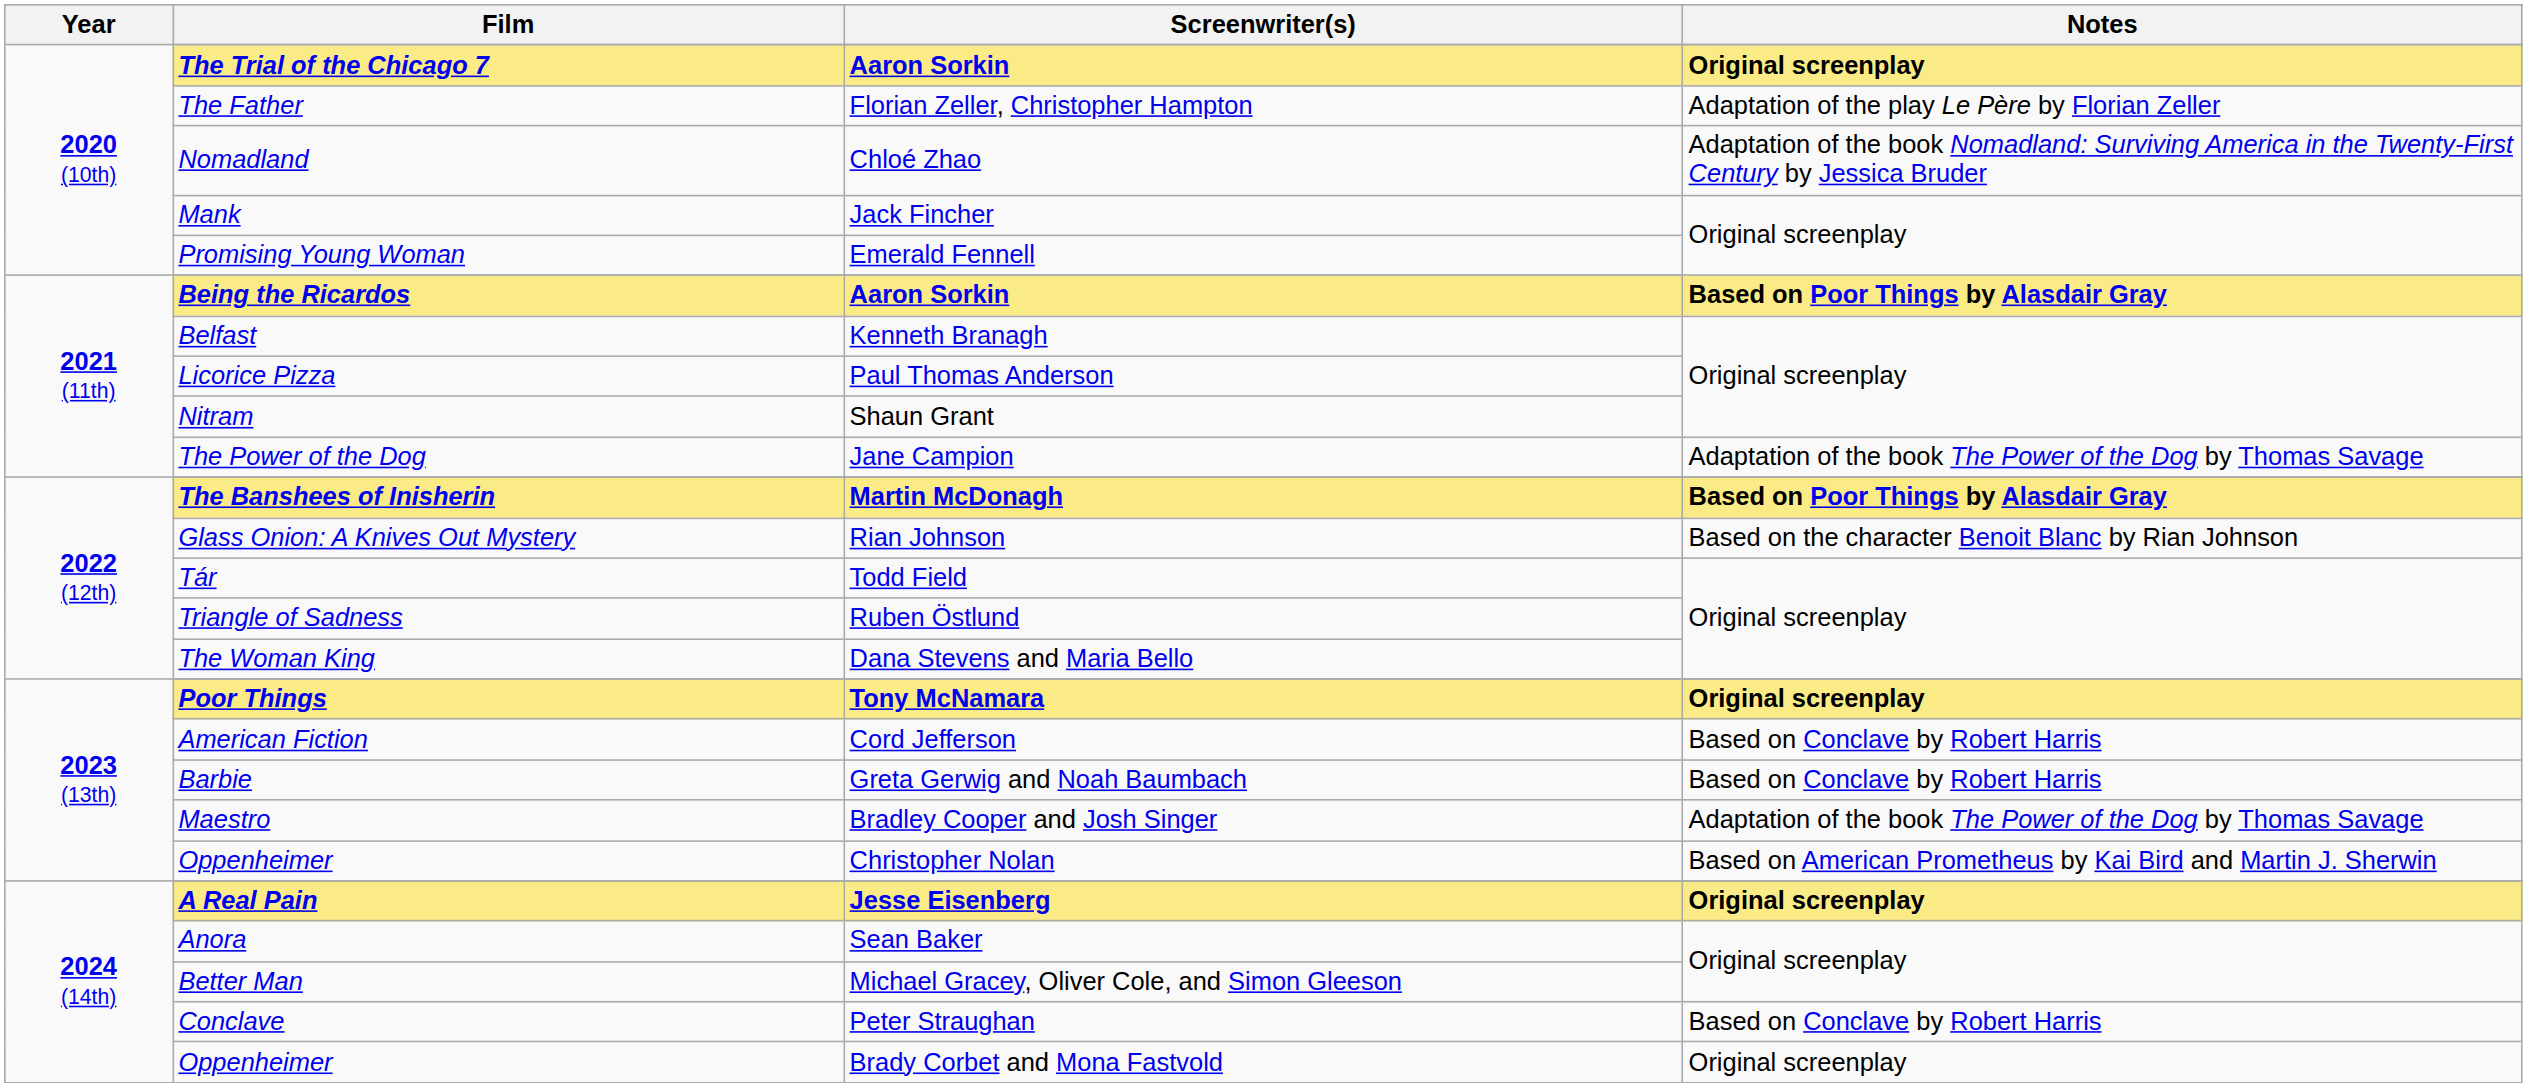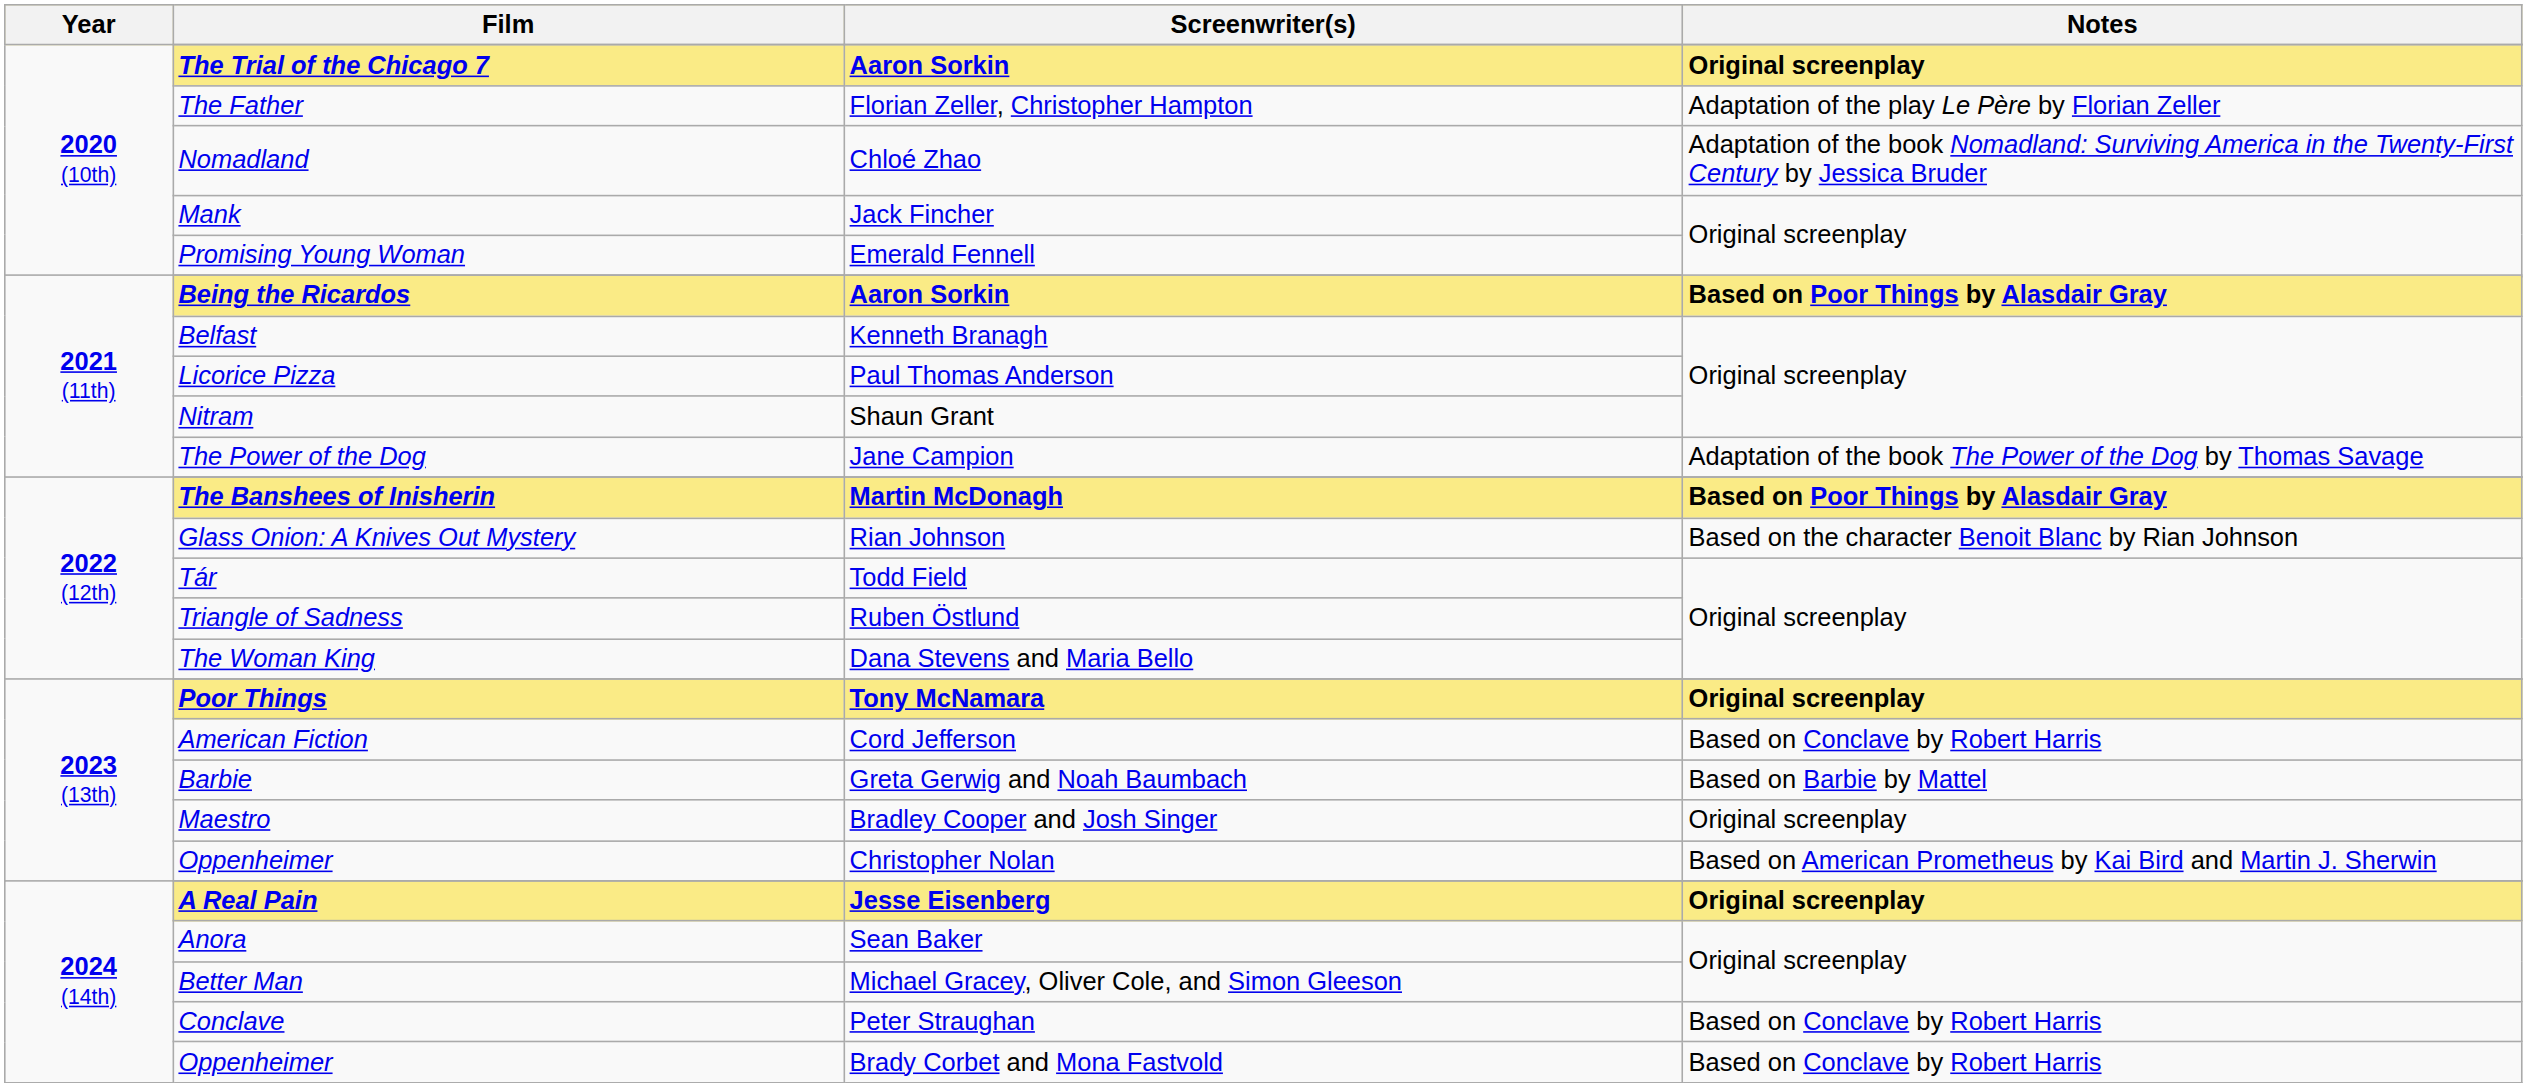Barbie | Notes: Based on Conclave by Robert Harris -> Based on Barbie by Mattel
Maestro | Notes: Adaptation of the book The Power of the Dog by Thomas Savage -> Original screenplay
2024 (14th) / Oppenheimer | Notes: Original screenplay -> Based on Conclave by Robert Harris
